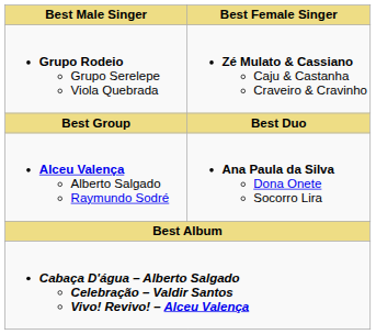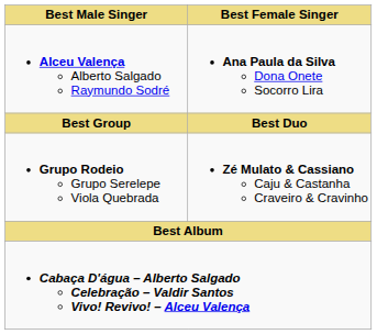rows swapped: Alceu Valença Alberto Salgado Raymundo Sodré <-> Grupo Rodeio Grupo Serelepe Viola Quebrada
